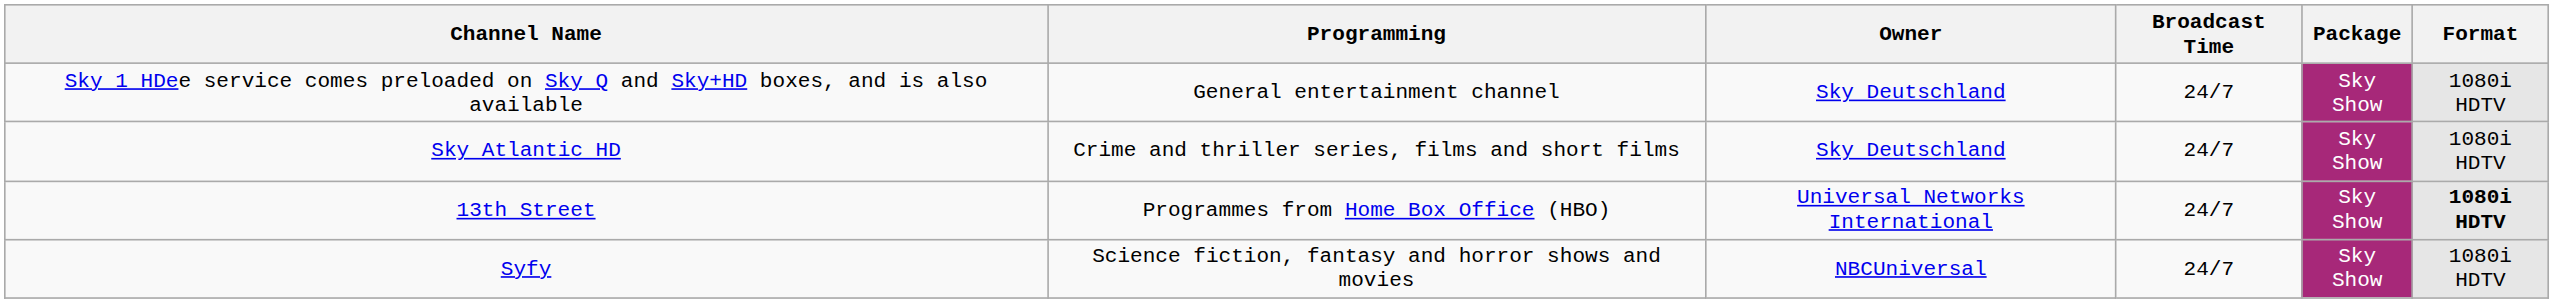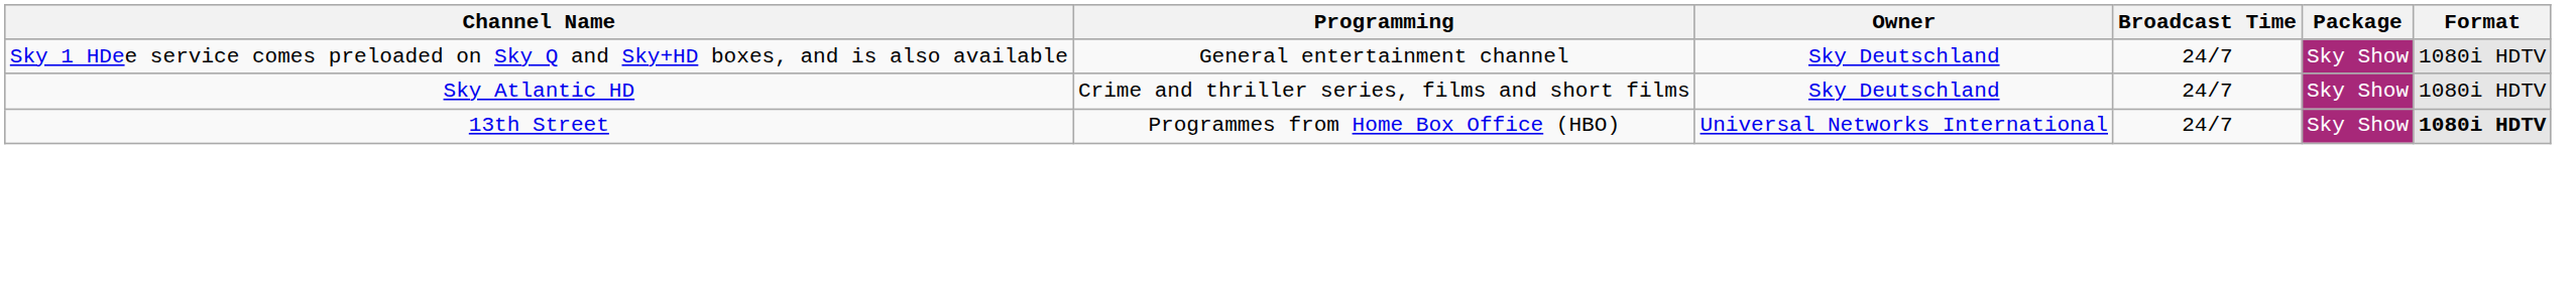- row: Syfy | Science fiction, fantasy and horror shows and movies | NBCUniversal | 24/7 | Sky Show | 1080i HDTV
